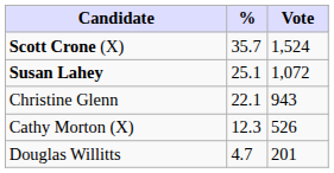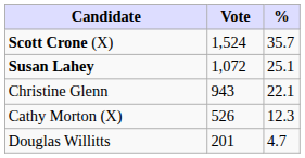columns swapped: Vote <-> %
